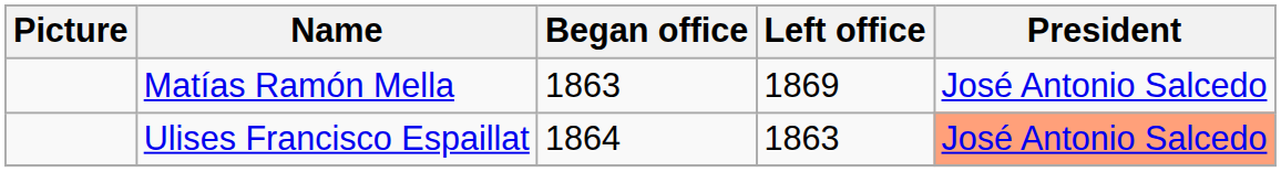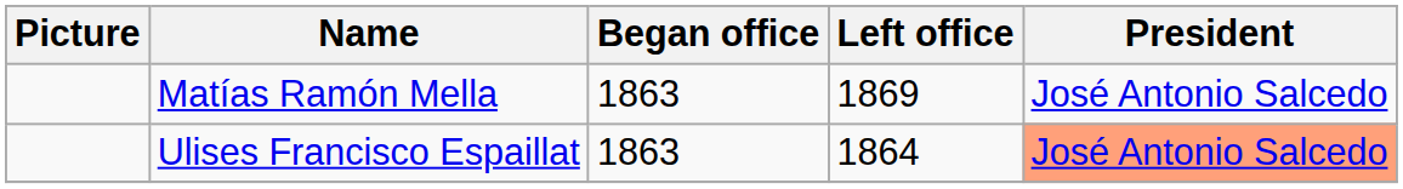Ulises Francisco Espaillat | Began office: 1864 -> 1863
Ulises Francisco Espaillat | Left office: 1863 -> 1864
